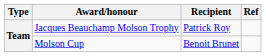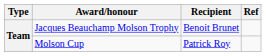Jacques Beauchamp Molson Trophy | Recipient: Patrick Roy -> Benoit Brunet
Molson Cup | Recipient: Benoit Brunet -> Patrick Roy
